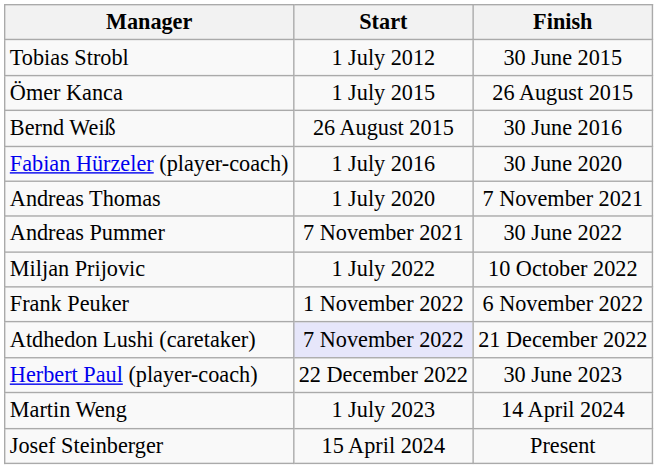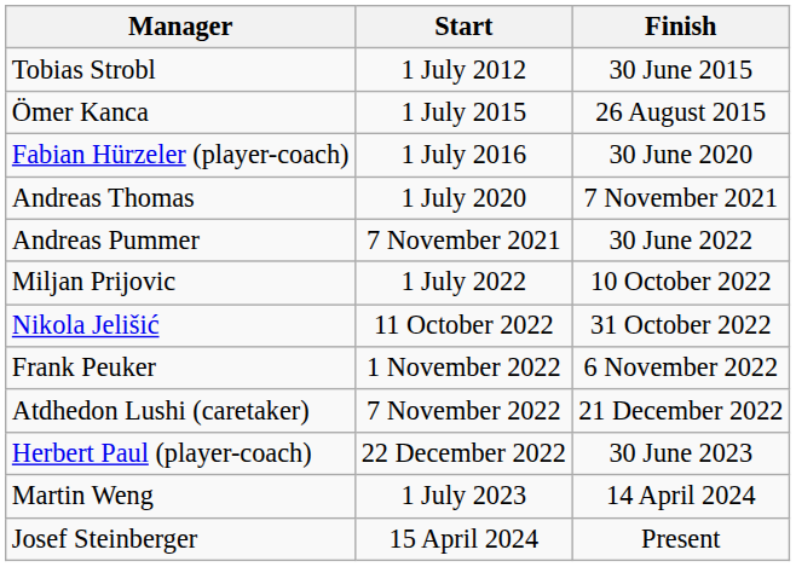- row: Bernd Weiß | 26 August 2015 | 30 June 2016
+ row: Nikola Jelišić | 11 October 2022 | 31 October 2022
Atdhedon Lushi (caretaker) | Start: lavender background -> no background
